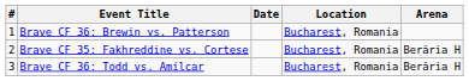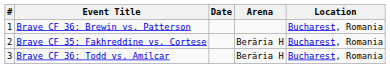columns swapped: Arena <-> Location
